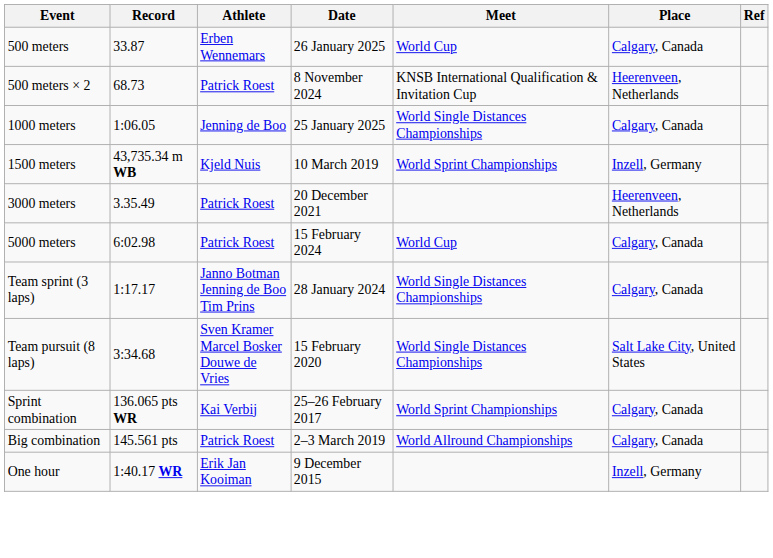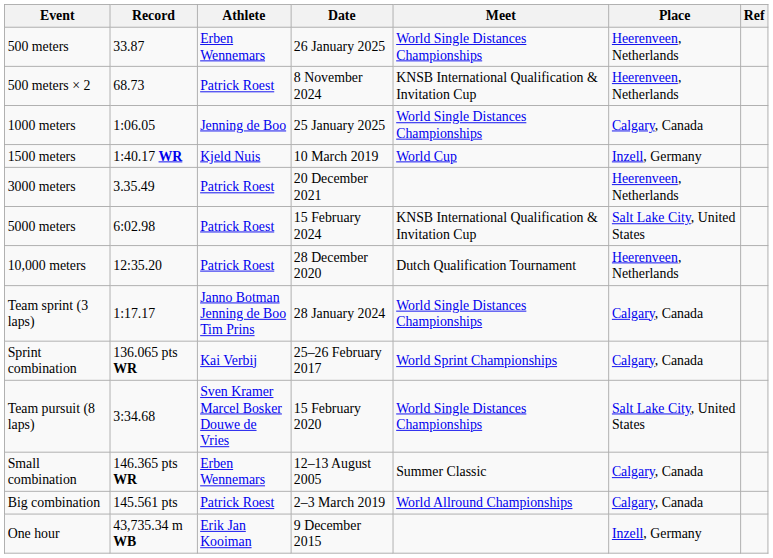500 meters | Meet: World Cup -> World Single Distances Championships
500 meters | Place: Calgary, Canada -> Heerenveen, Netherlands
1500 meters | Record: 43,735.34 m WB -> 1:40.17 WR
1500 meters | Meet: World Sprint Championships -> World Cup
5000 meters | Meet: World Cup -> KNSB International Qualification & Invitation Cup
5000 meters | Place: Calgary, Canada -> Salt Lake City, United States
+ row: 10,000 meters | 12:35.20 | Patrick Roest | 28 December 2020 | Dutch Qualification Tournament | Heerenveen, Netherlands
rows swapped: Team pursuit (8 laps) <-> Sprint combination
+ row: Small combination | 146.365 pts WR | Erben Wennemars | 12–13 August 2005 | Summer Classic | Calgary, Canada
One hour | Record: 1:40.17 WR -> 43,735.34 m WB
